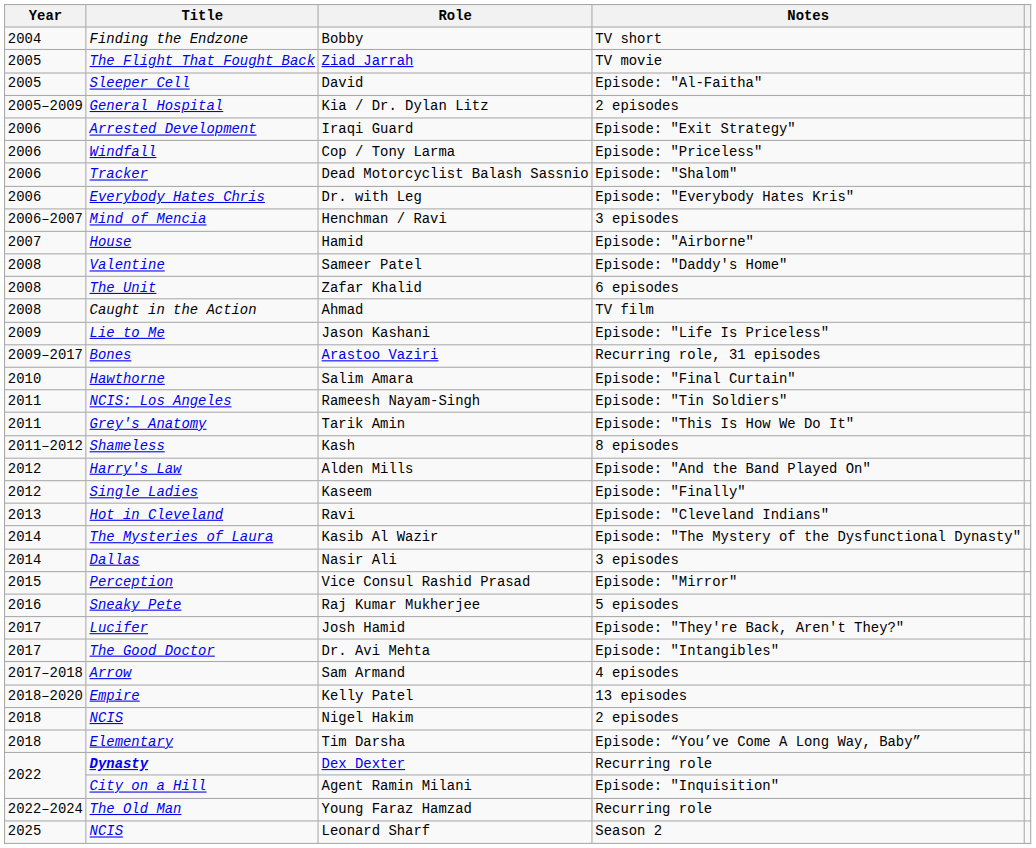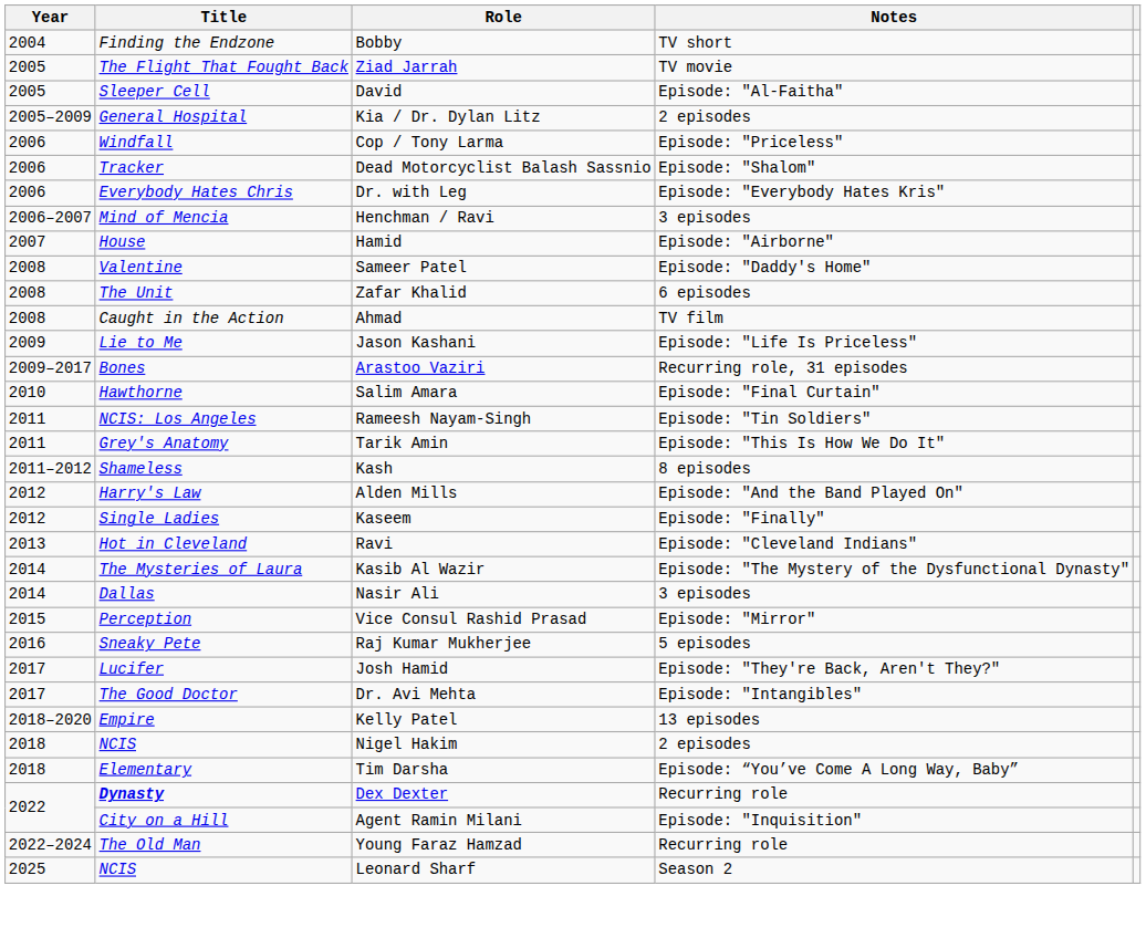- row: 2006 | Arrested Development | Iraqi Guard | Episode: "Exit Strategy"
- row: 2017–2018 | Arrow | Sam Armand | 4 episodes
